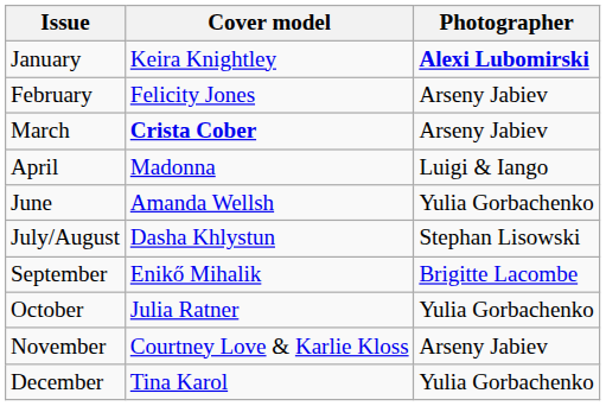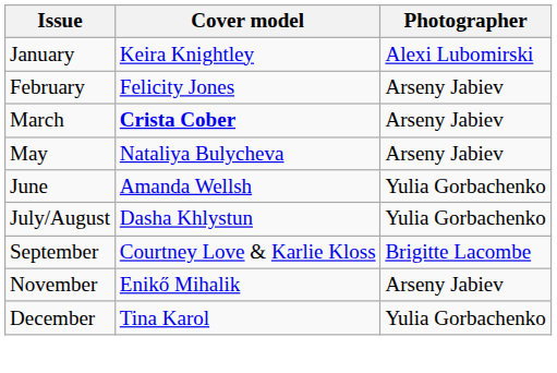January | Photographer: bold -> normal
- row: April | Madonna | Luigi & Iango
+ row: May | Nataliya Bulycheva | Arseny Jabiev
July/August | Photographer: Stephan Lisowski -> Yulia Gorbachenko
September | Cover model: Enikő Mihalik -> Courtney Love & Karlie Kloss
- row: October | Julia Ratner | Yulia Gorbachenko
November | Cover model: Courtney Love & Karlie Kloss -> Enikő Mihalik
